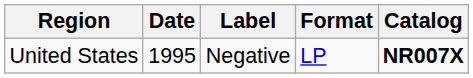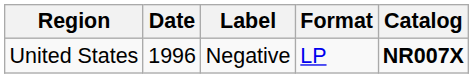United States | Date: 1995 -> 1996
